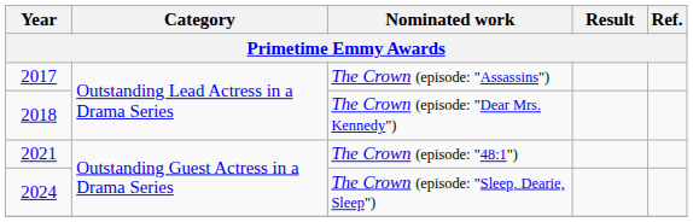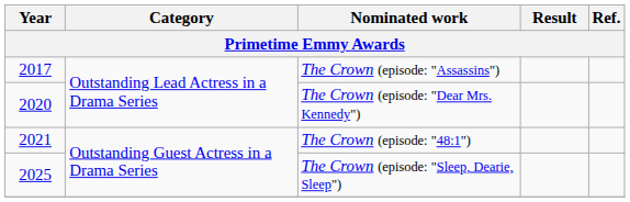The Crown (episode: "Dear Mrs. Kennedy") | Year: 2018 -> 2020
The Crown (episode: "Sleep, Dearie, Sleep") | Year: 2024 -> 2025
